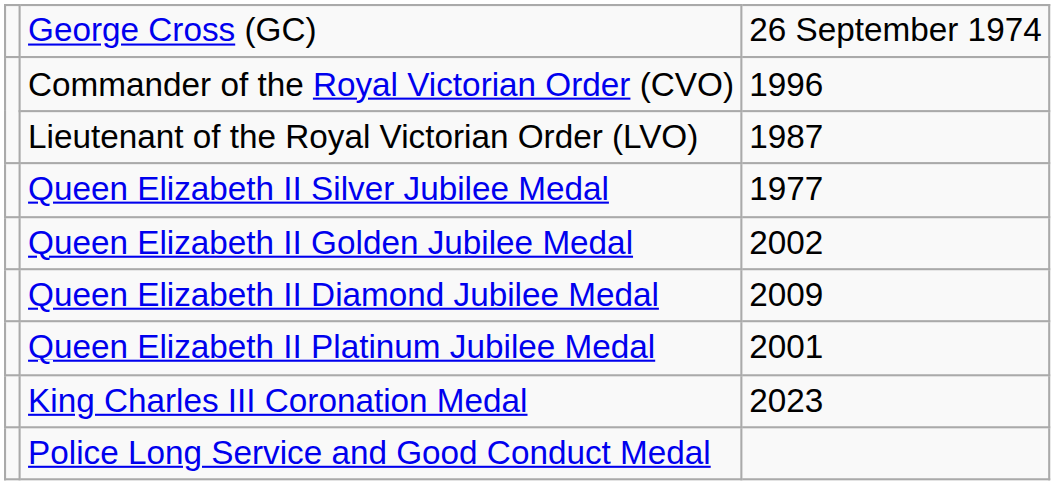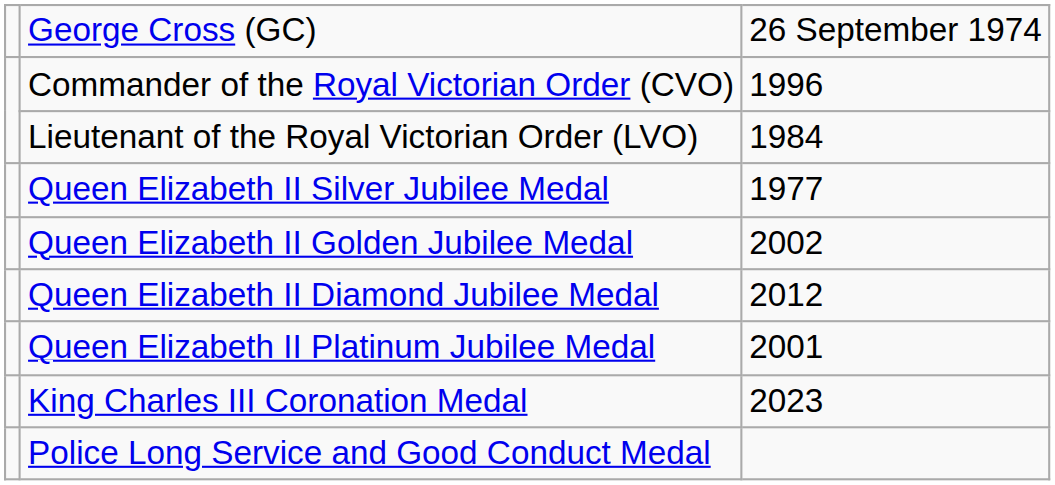Lieutenant of the Royal Victorian Order (LVO) | column 3: 1987 -> 1984
Queen Elizabeth II Diamond Jubilee Medal | column 3: 2009 -> 2012
